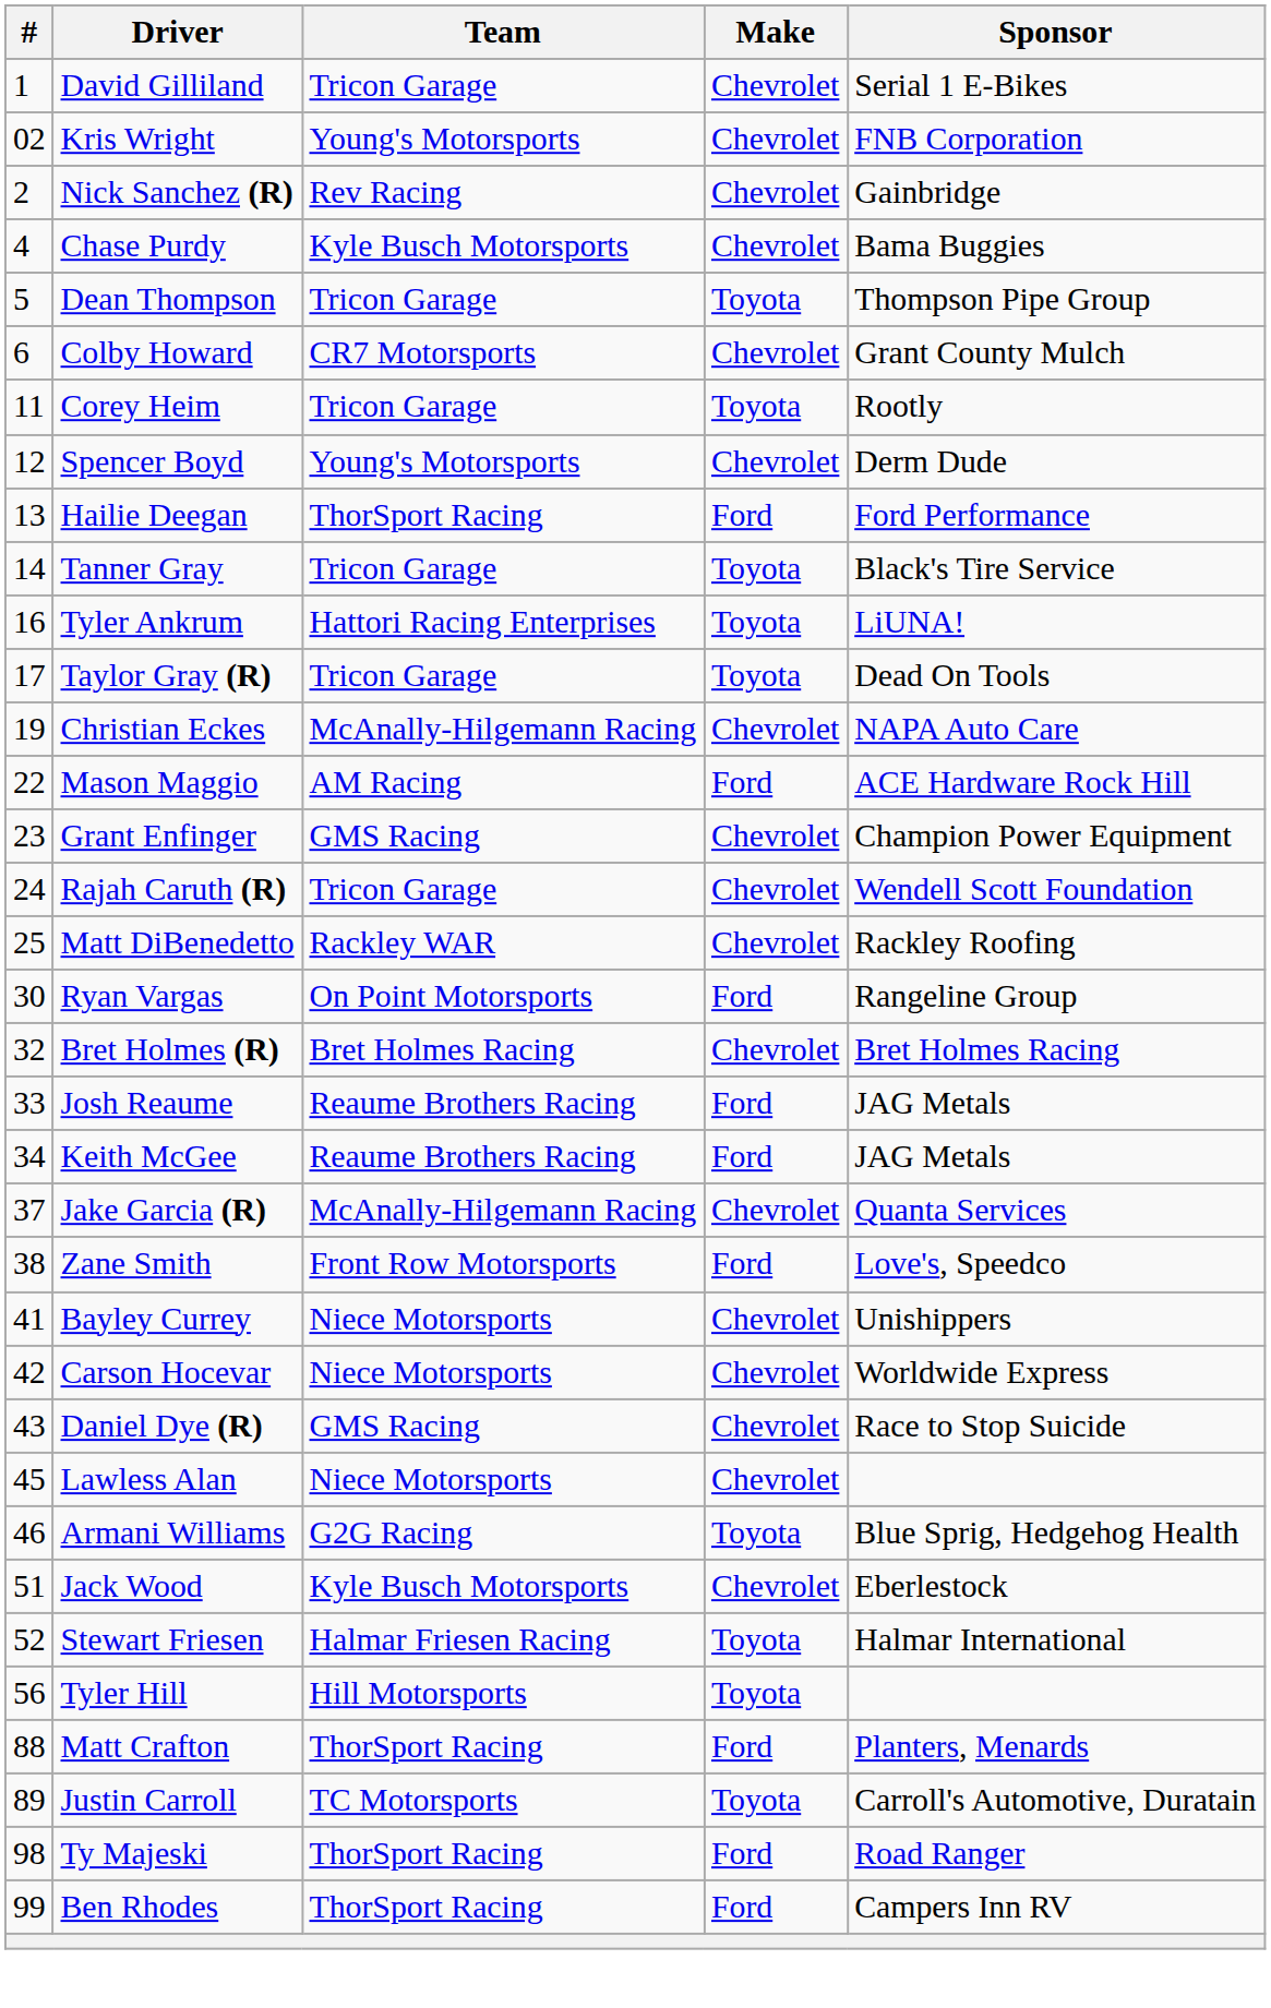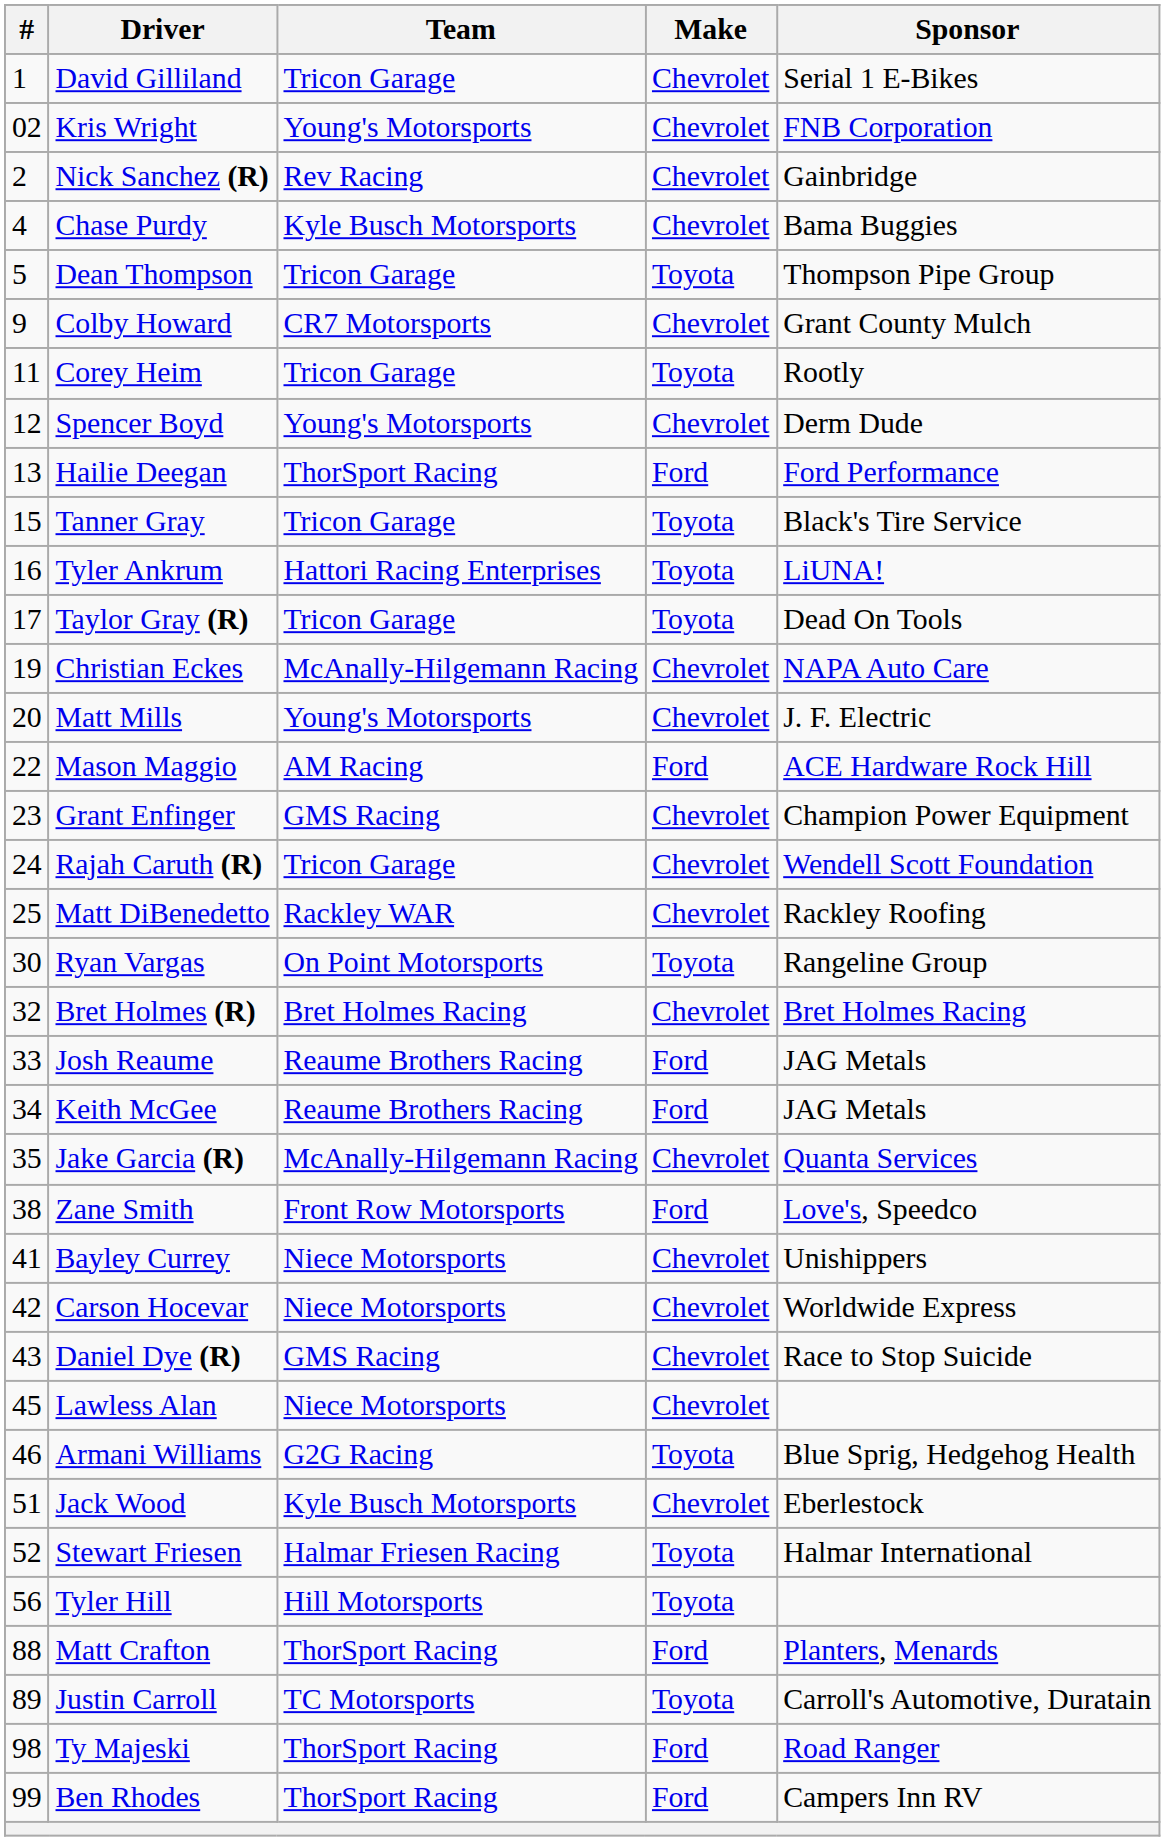Colby Howard | #: 6 -> 9
Tanner Gray | #: 14 -> 15
+ row: 20 | Matt Mills | Young's Motorsports | Chevrolet | J. F. Electric
Ryan Vargas | Make: Ford -> Toyota
Jake Garcia (R) | #: 37 -> 35
